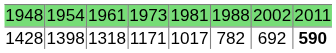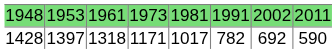1948 | column 2: 1954 -> 1953
1948 | column 6: 1988 -> 1991
1428 | column 2: 1398 -> 1397
1428 | column 8: bold -> normal
